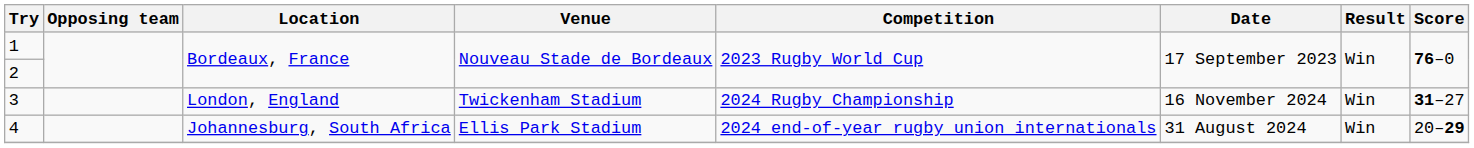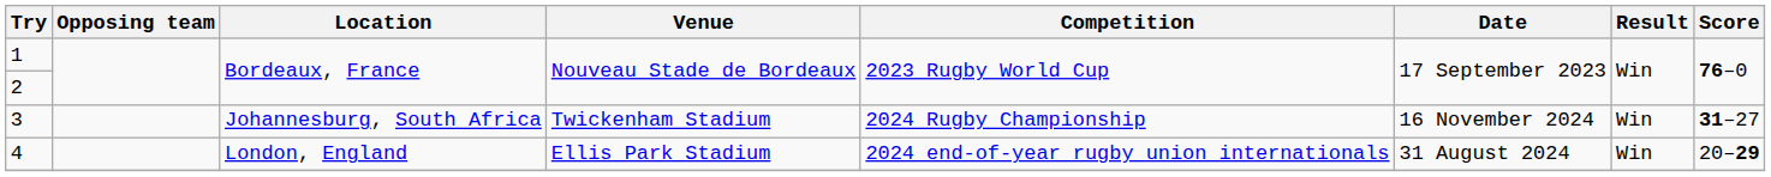3 | Location: London, England -> Johannesburg, South Africa
4 | Location: Johannesburg, South Africa -> London, England
